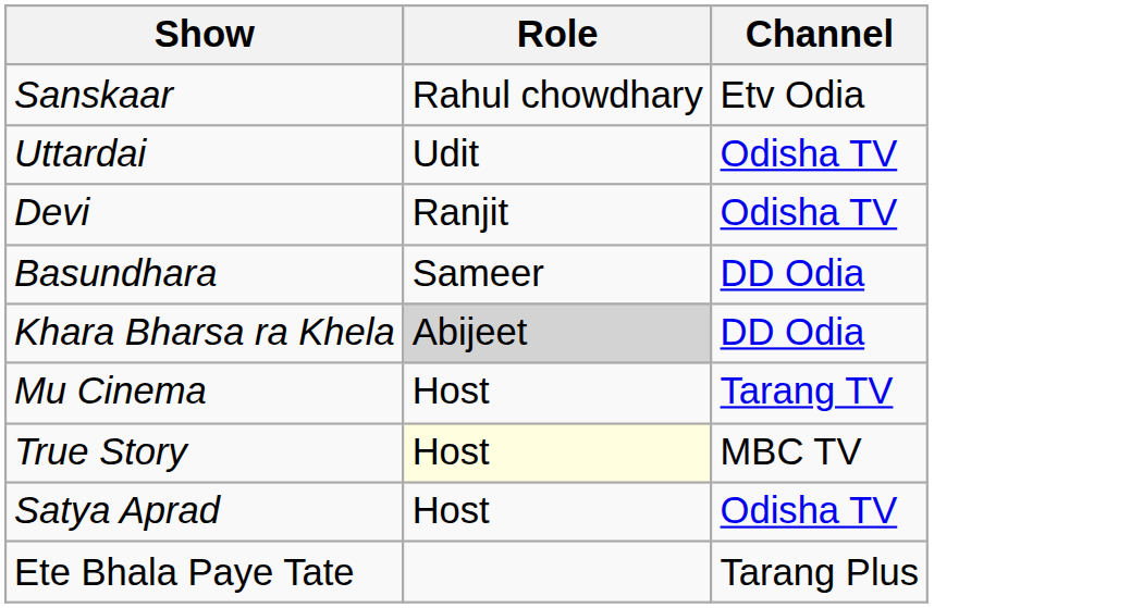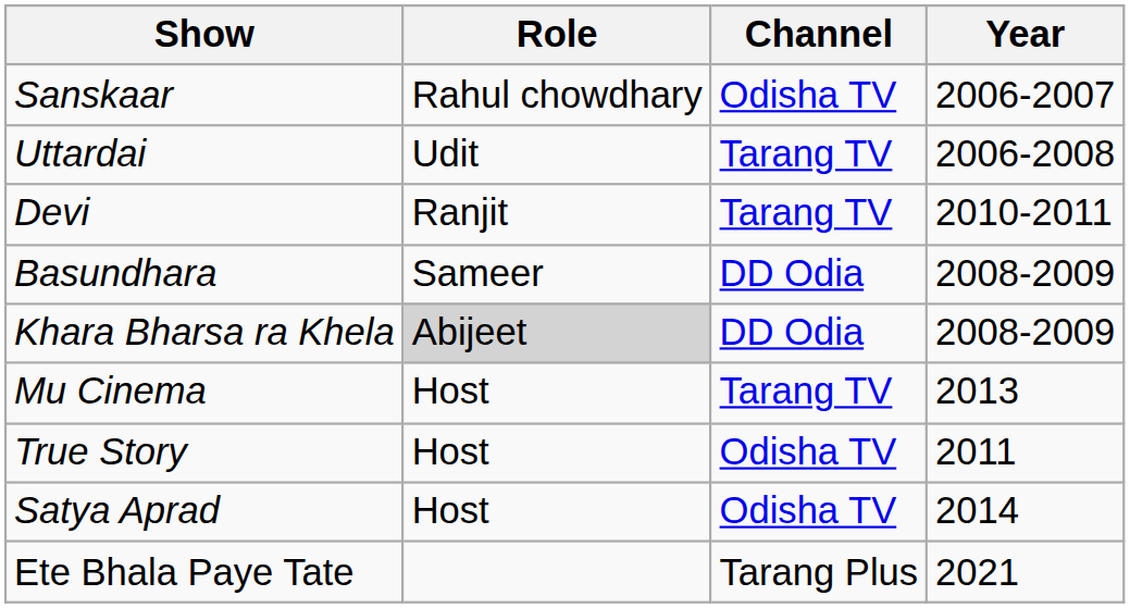+ column: Year | 2006-2007 | 2006-2008 | 2010-2011 | 2008-2009 | 2008-2009 | 2013 | 2011 | 2014 | 2021
Sanskaar | Channel: Etv Odia -> Odisha TV
Uttardai | Channel: Odisha TV -> Tarang TV
Devi | Channel: Odisha TV -> Tarang TV
True Story | Role: lightyellow background -> no background
True Story | Channel: MBC TV -> Odisha TV
